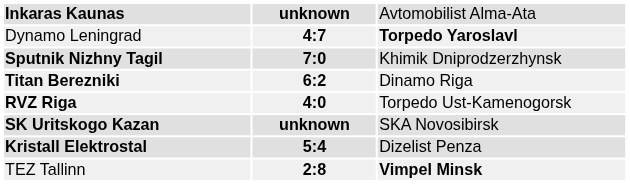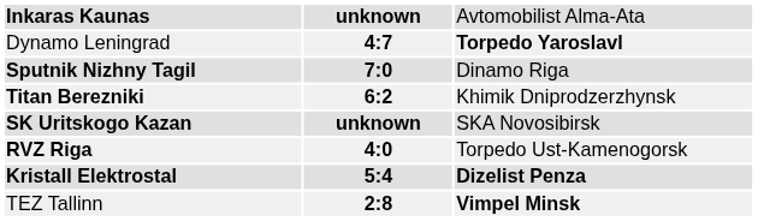Sputnik Nizhny Tagil | column 3: Khimik Dniprodzerzhynsk -> Dinamo Riga
Titan Berezniki | column 3: Dinamo Riga -> Khimik Dniprodzerzhynsk
rows swapped: SK Uritskogo Kazan <-> RVZ Riga
Kristall Elektrostal | column 3: normal -> bold
